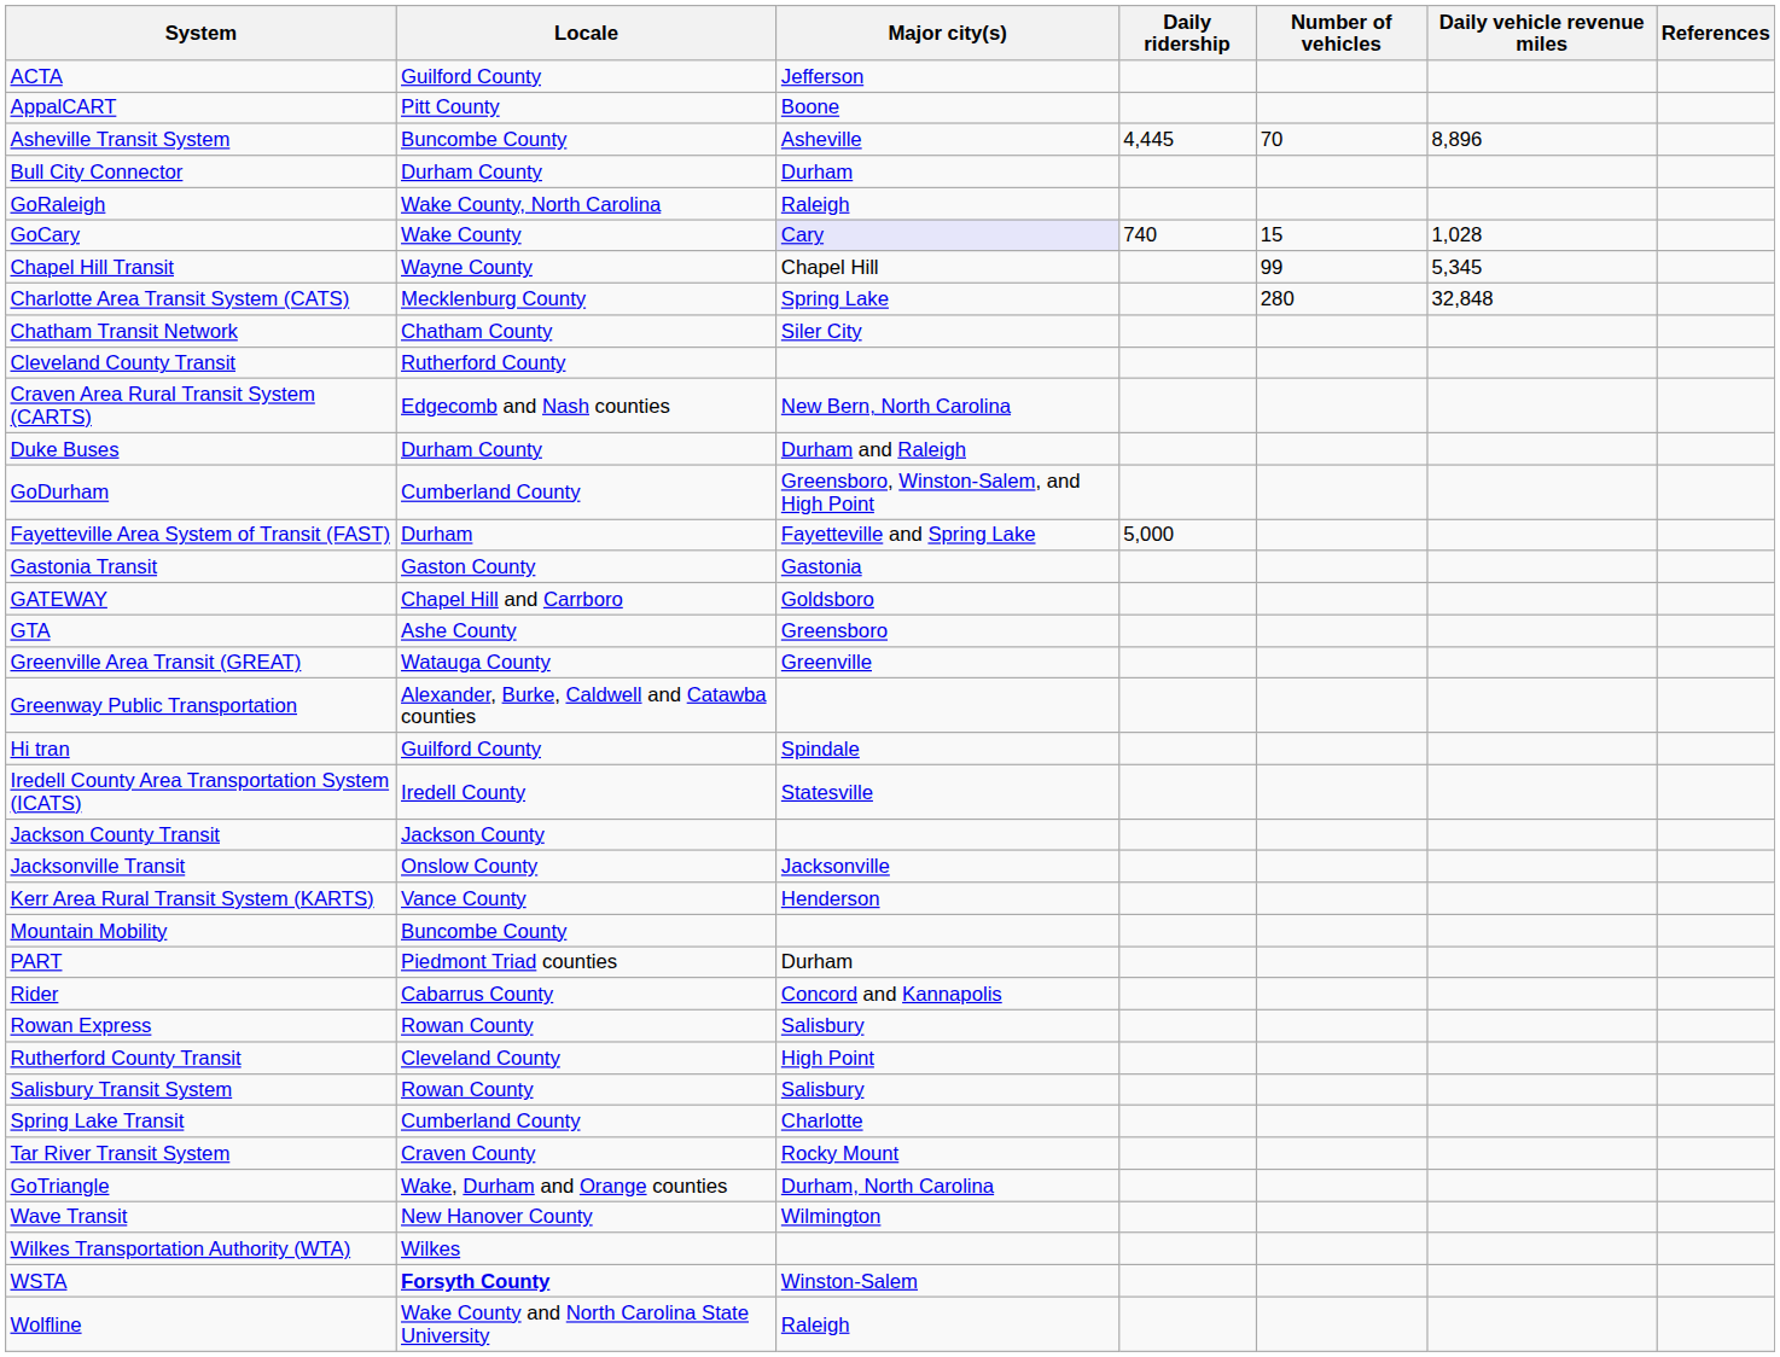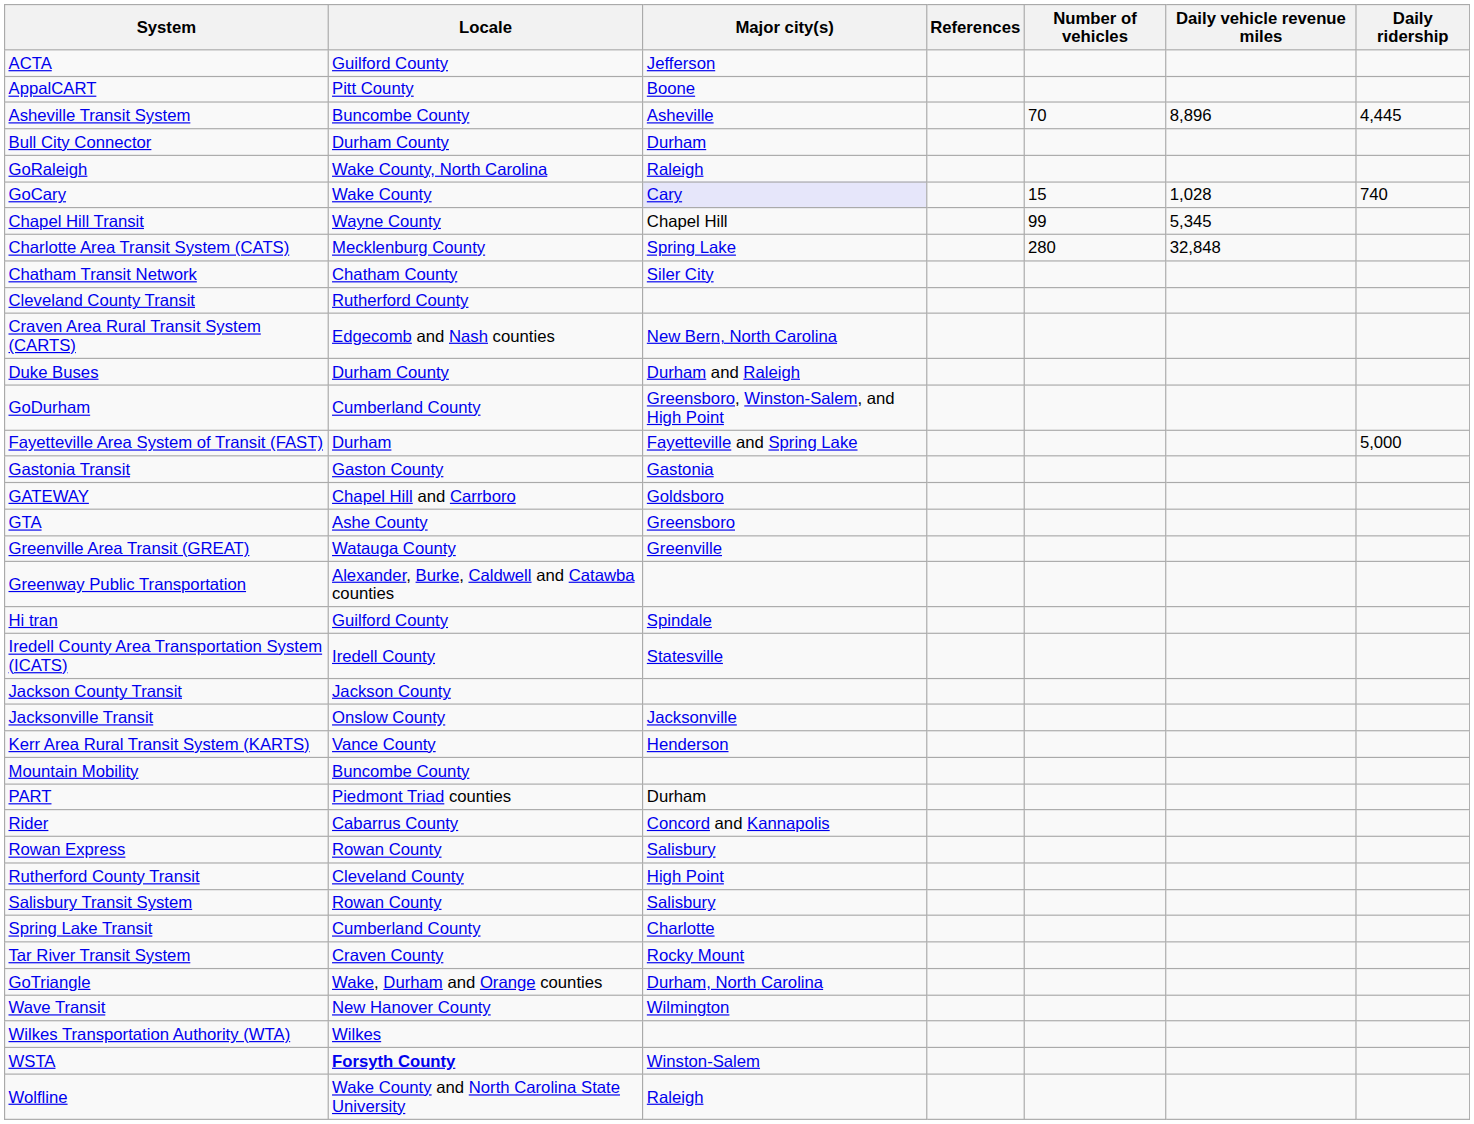columns swapped: Daily ridership <-> References
